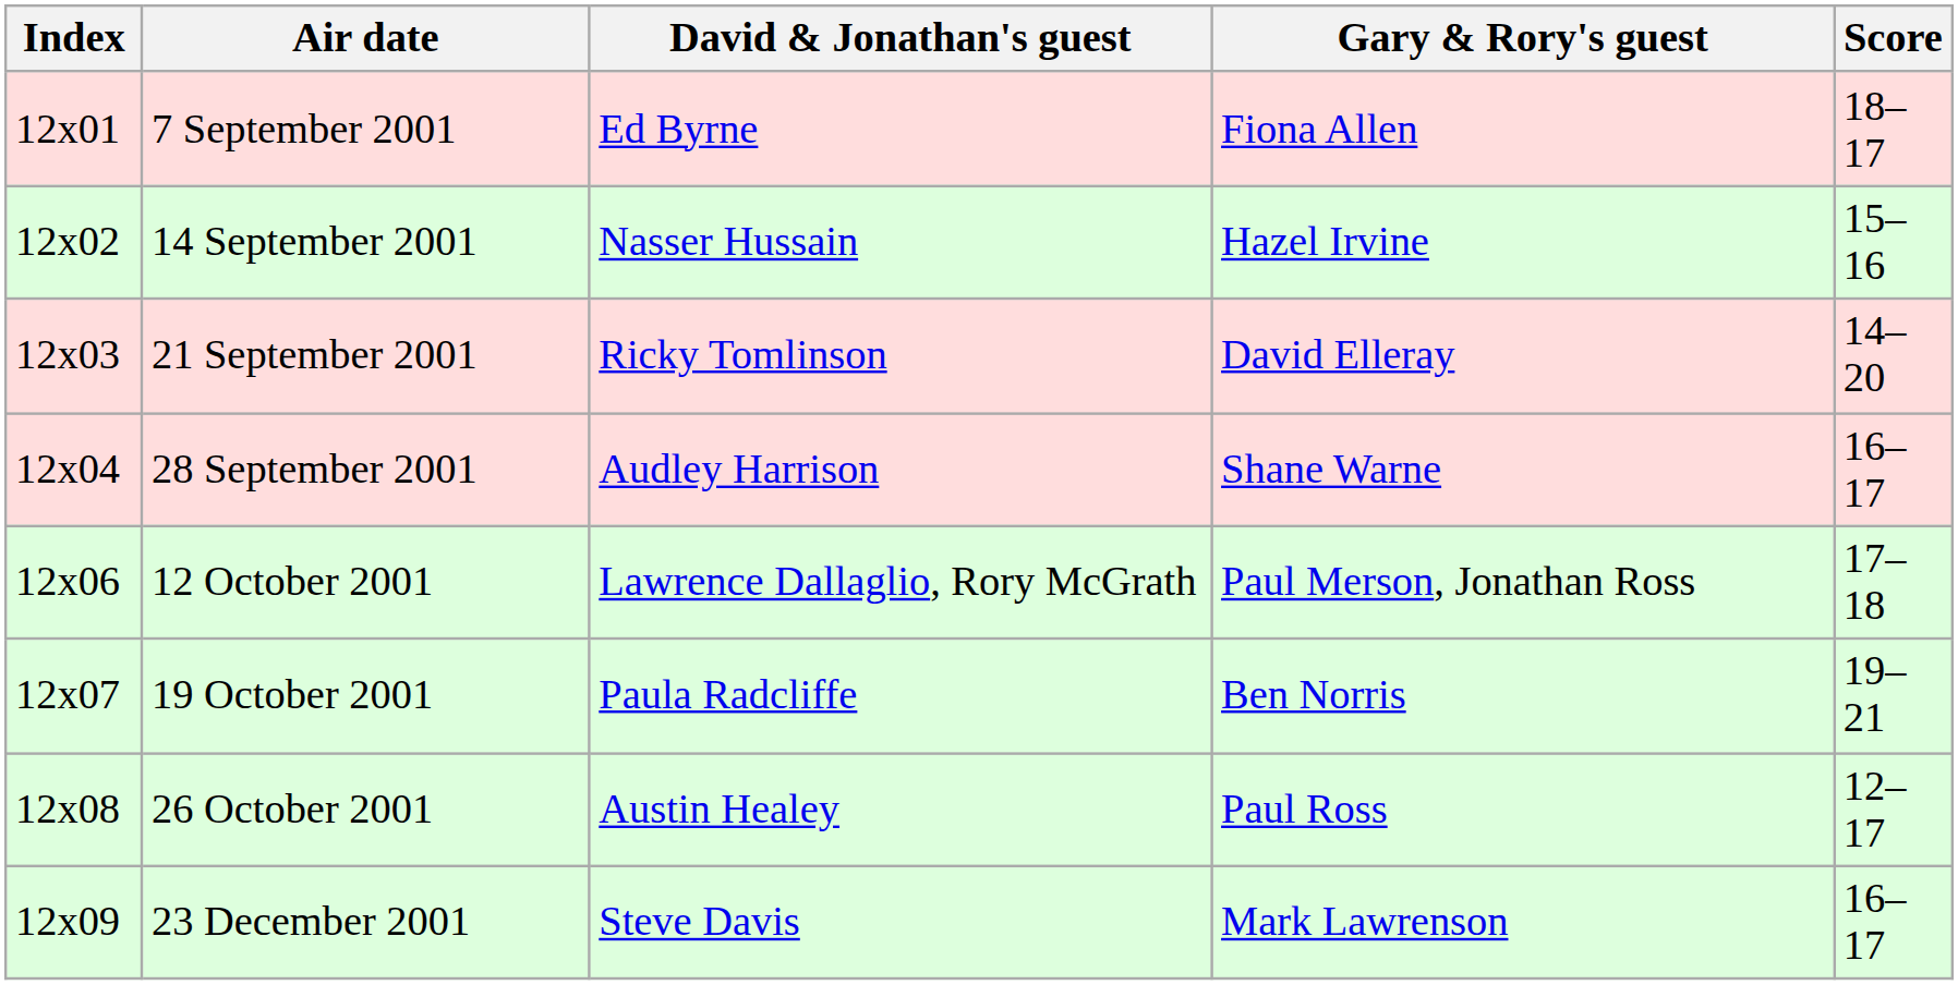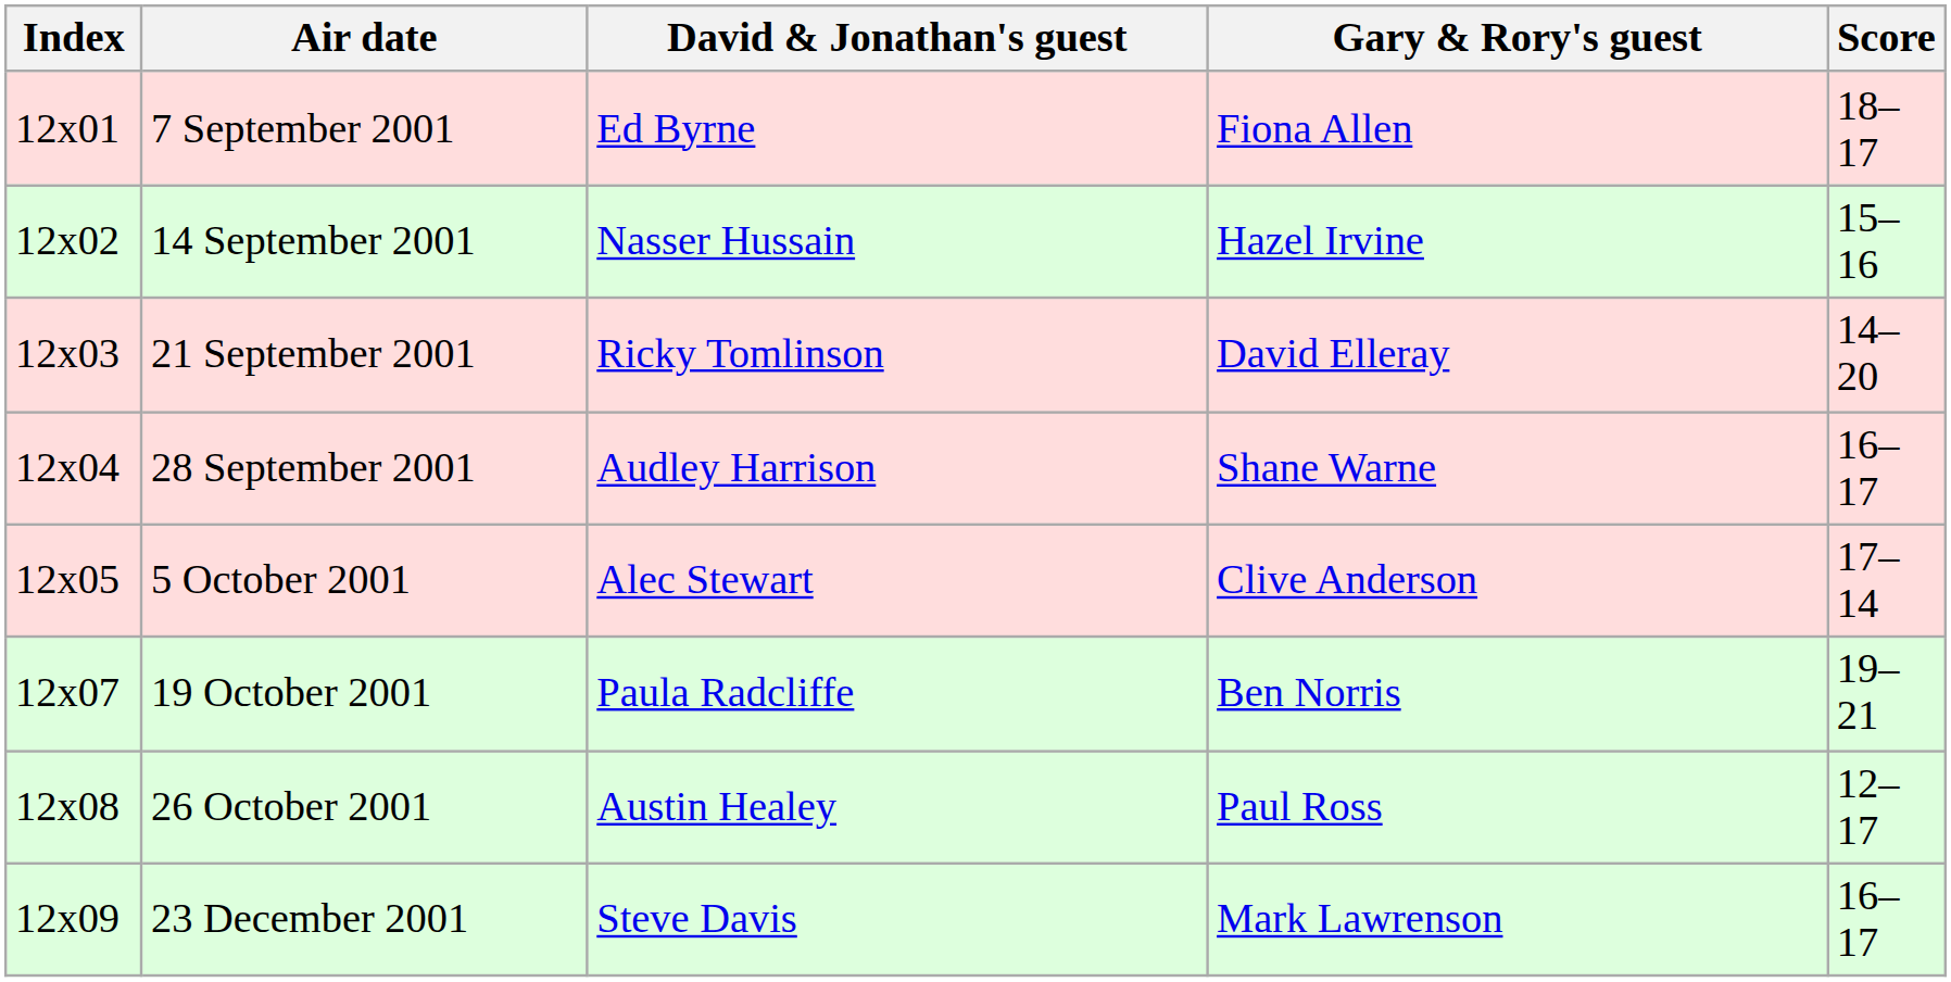+ row: 12x05 | 5 October 2001 | Alec Stewart | Clive Anderson | 17–14
- row: 12x06 | 12 October 2001 | Lawrence Dallaglio, Rory McGrath | Paul Merson, Jonathan Ross | 17–18
